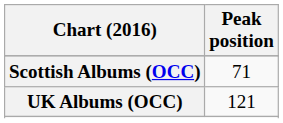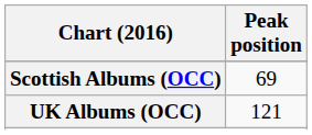Scottish Albums (OCC) | Peak position: 71 -> 69
